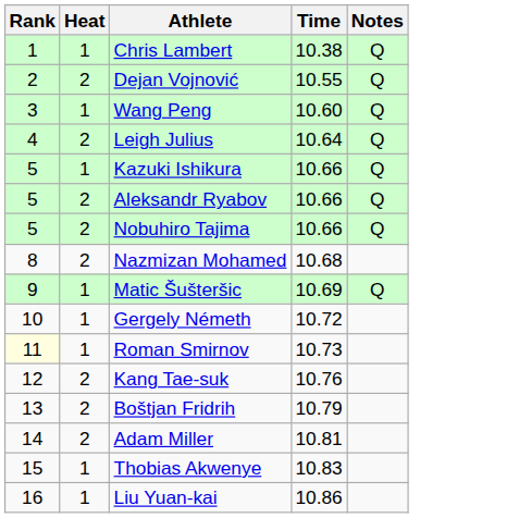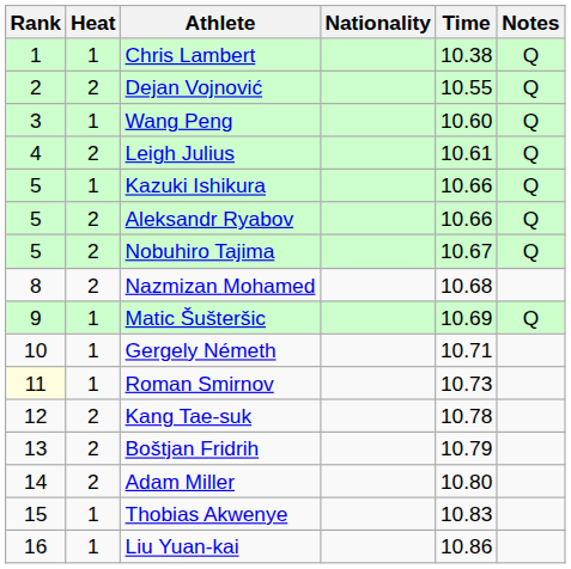+ column: Nationality
Leigh Julius | Time: 10.64 -> 10.61
Nobuhiro Tajima | Time: 10.66 -> 10.67
Gergely Németh | Time: 10.72 -> 10.71
Kang Tae-suk | Time: 10.76 -> 10.78
Adam Miller | Time: 10.81 -> 10.80
